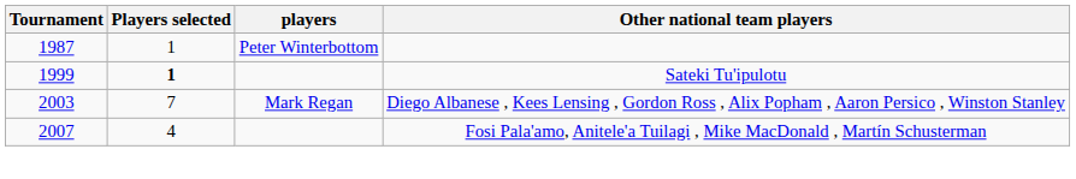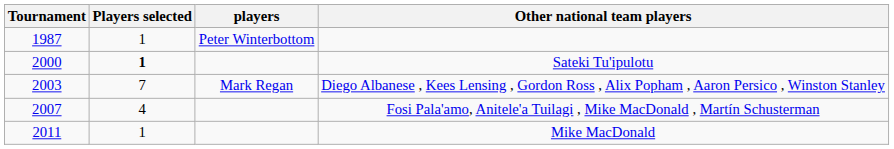Sateki Tu'ipulotu | Tournament: 1999 -> 2000
+ row: 2011 | 1 | Mike MacDonald
